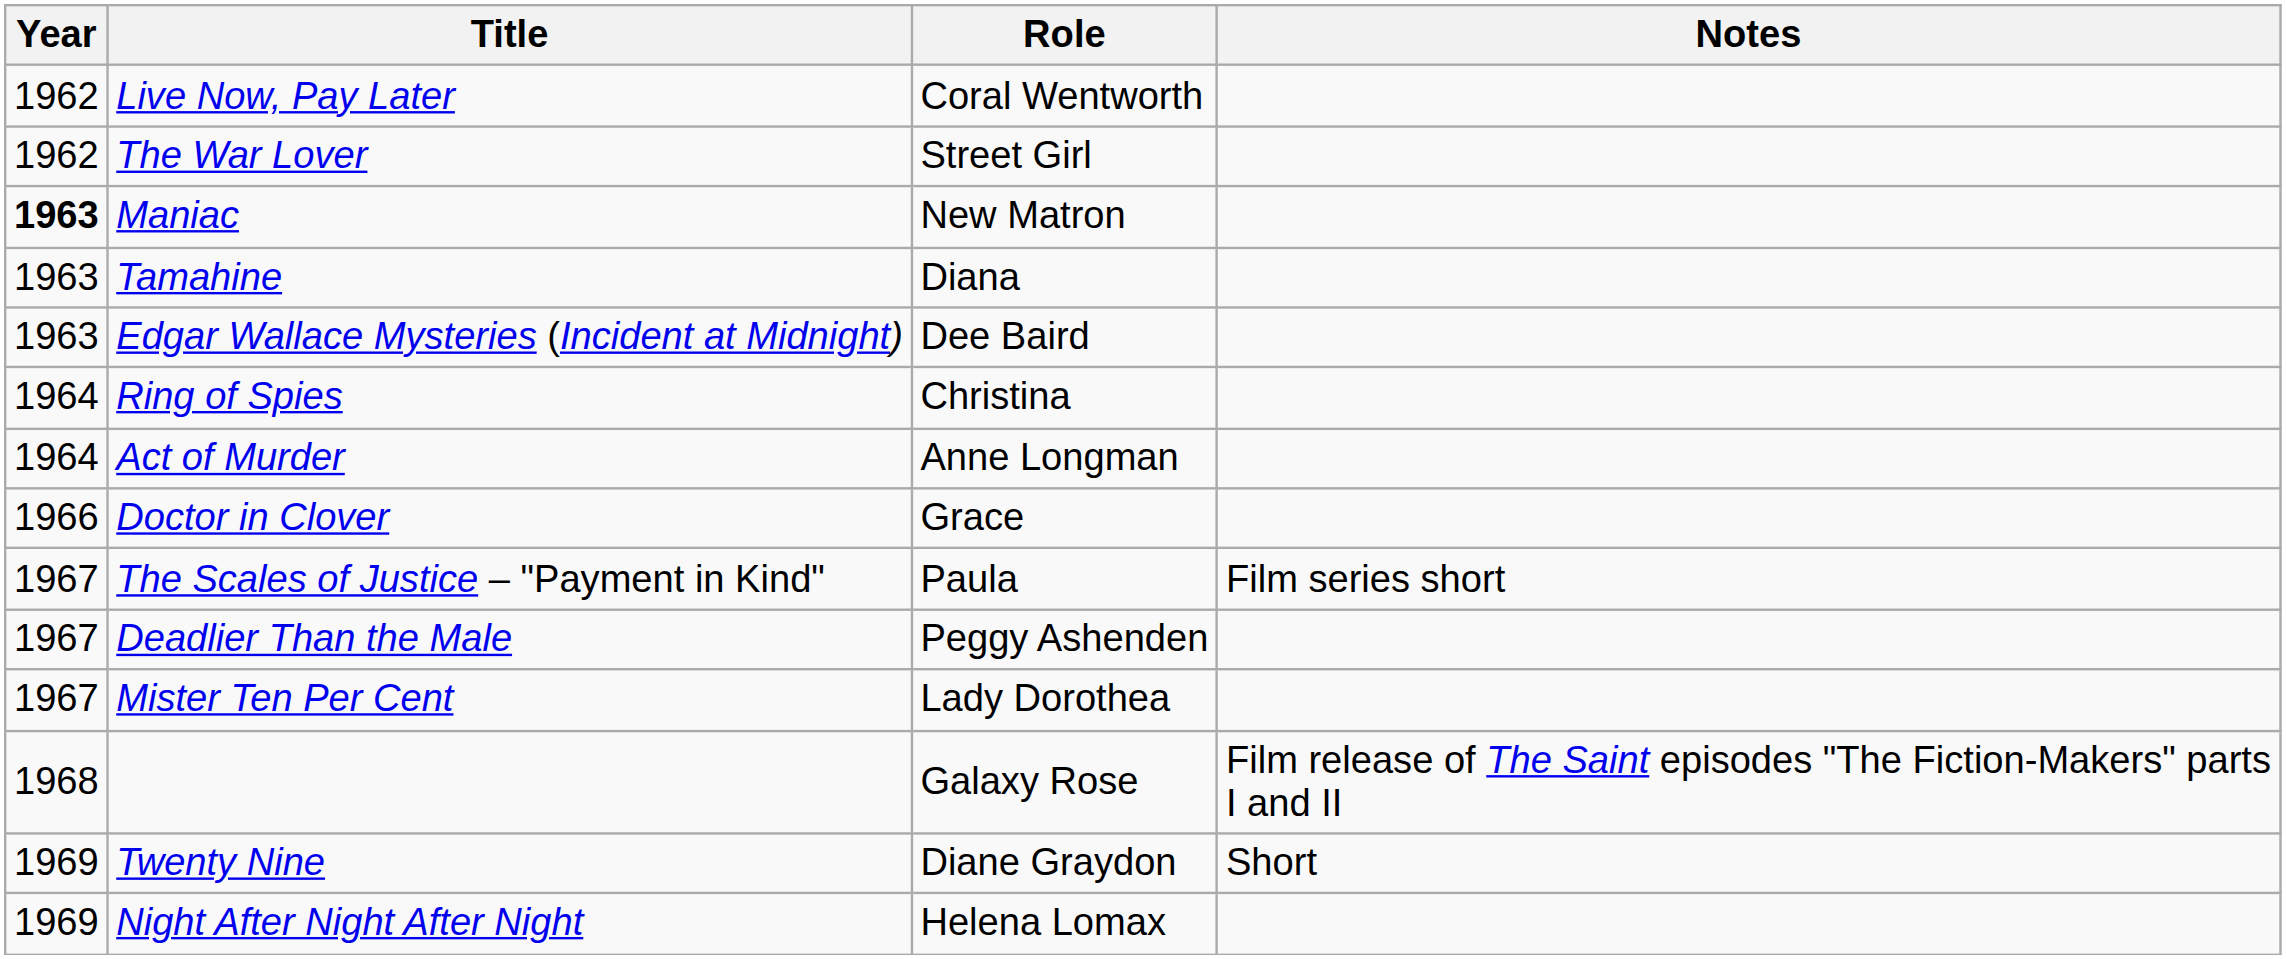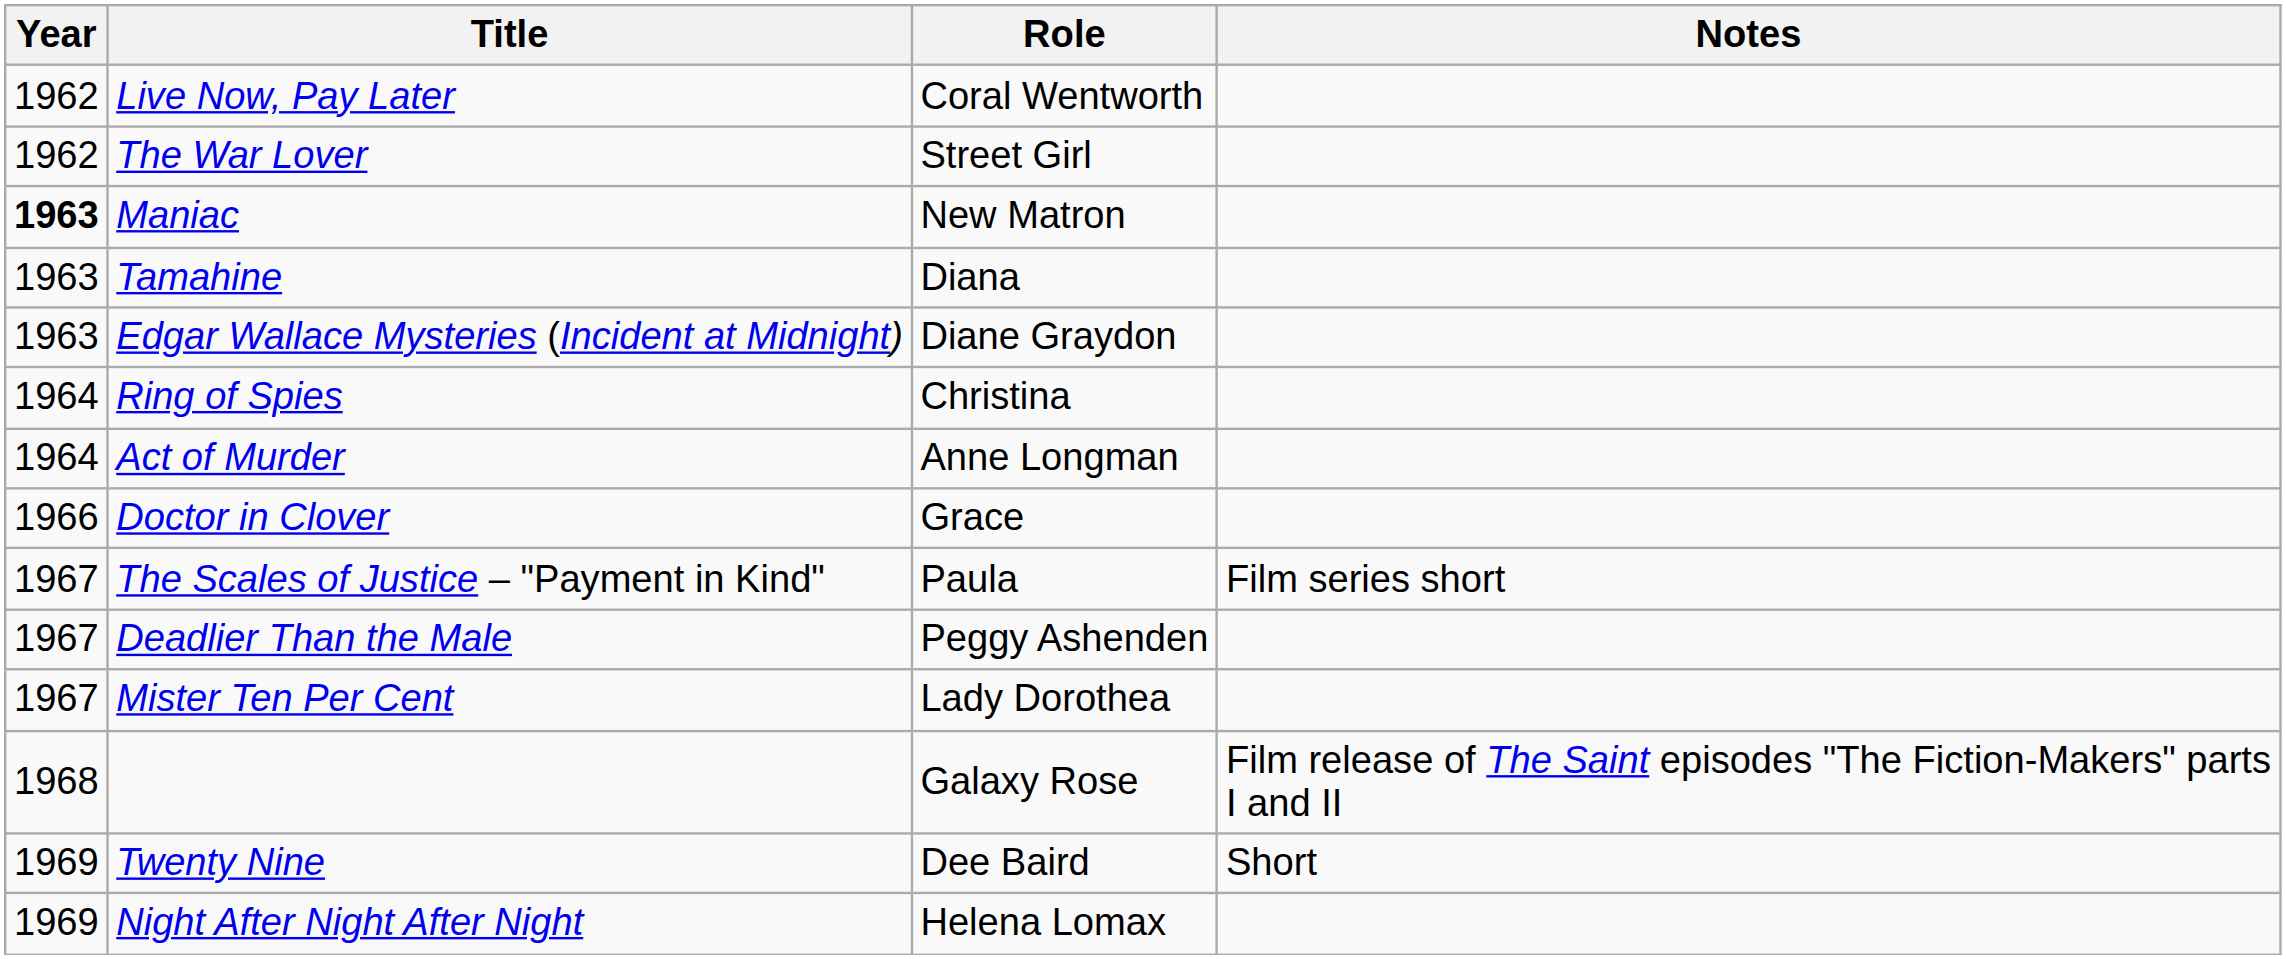Edgar Wallace Mysteries (Incident at Midnight) | Role: Dee Baird -> Diane Graydon
Twenty Nine | Role: Diane Graydon -> Dee Baird
